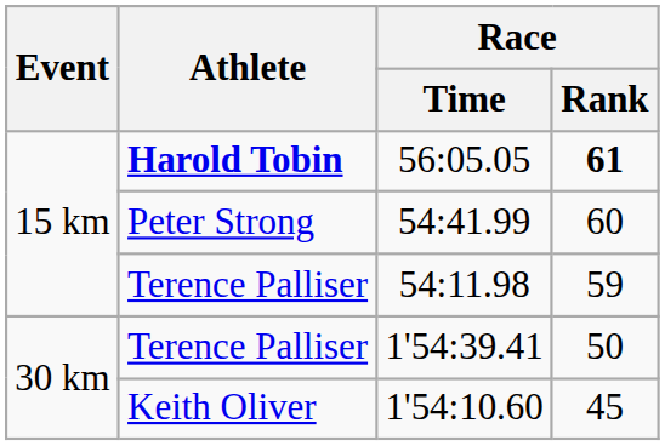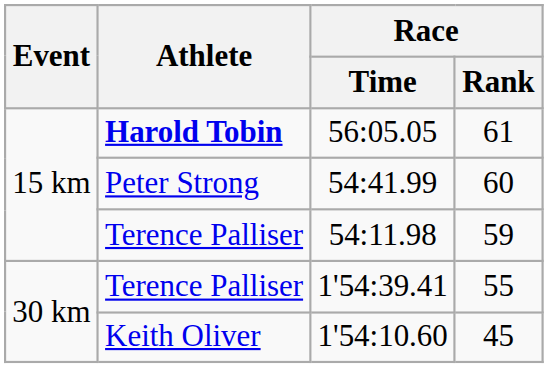56:05.05 | Race / Rank: bold -> normal
1'54:39.41 | Race / Rank: 50 -> 55
